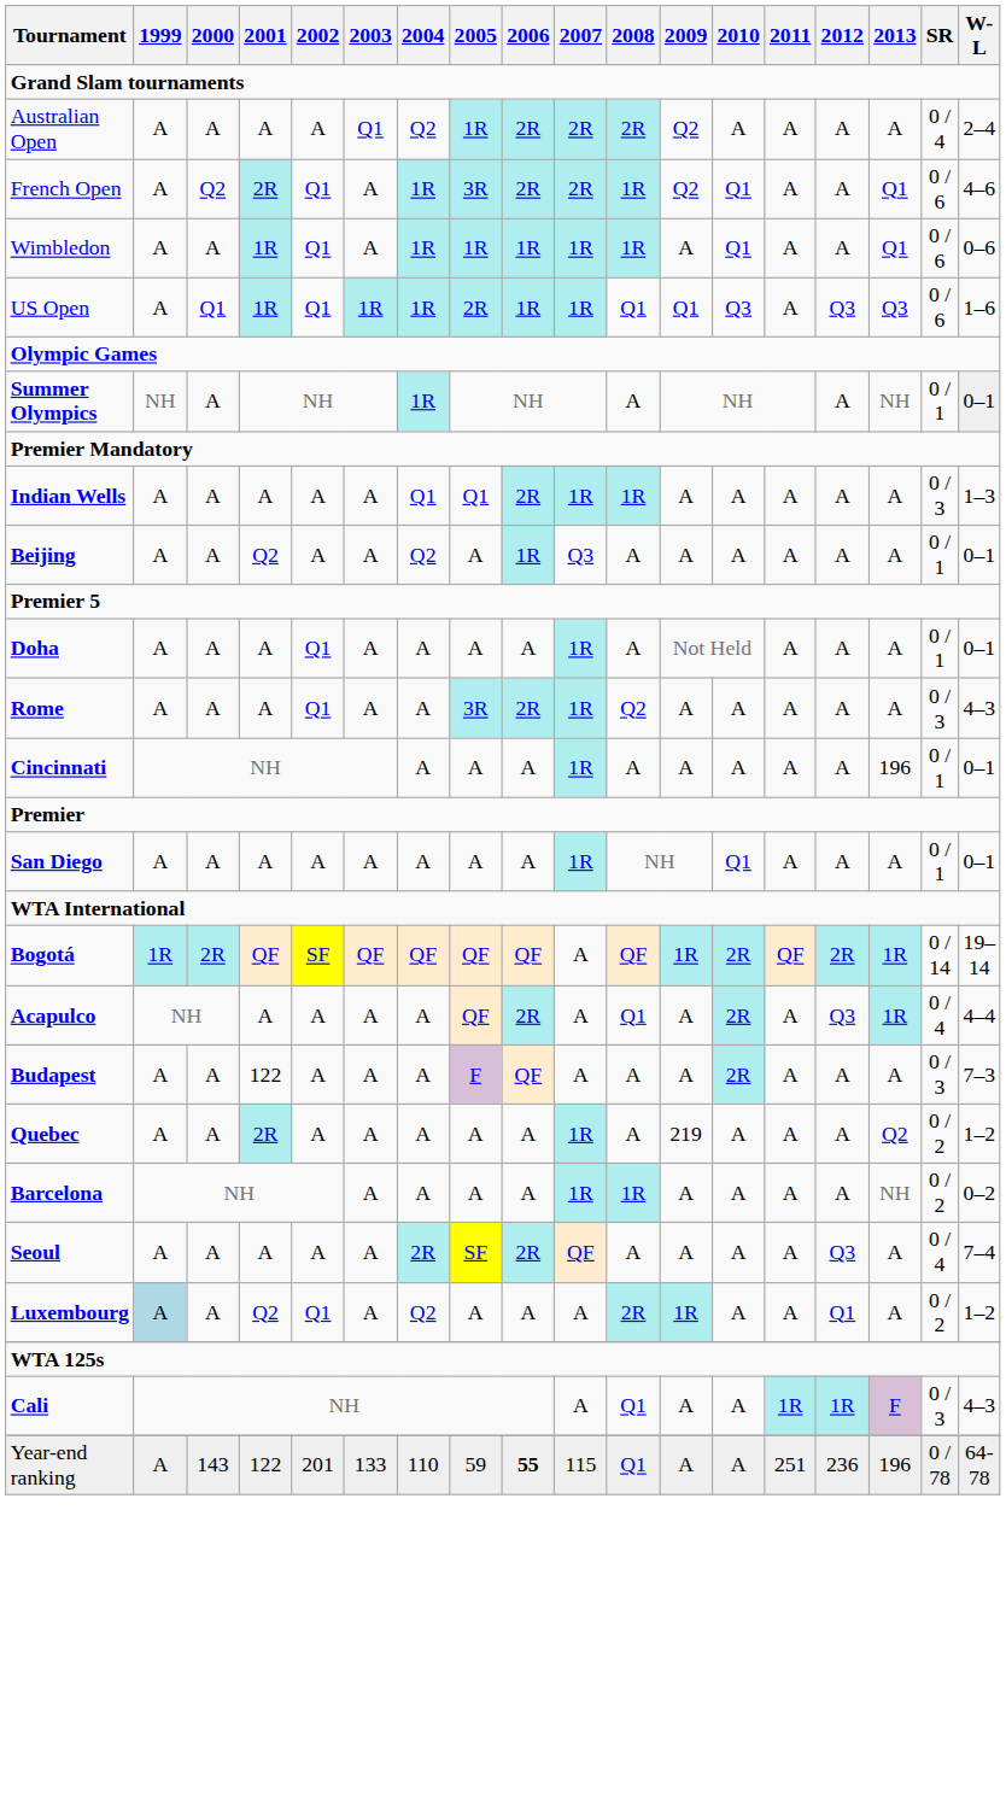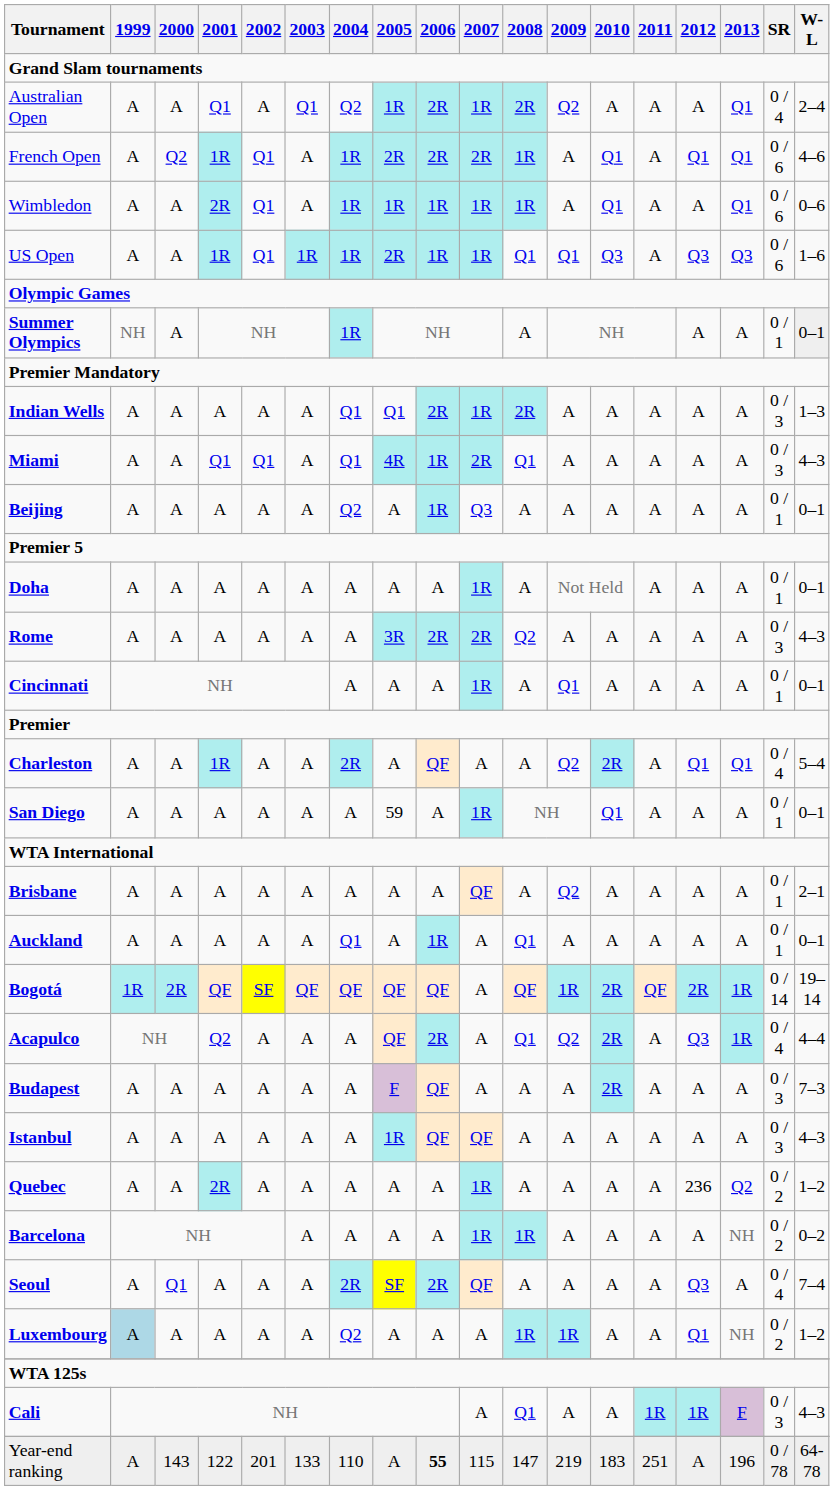Australian Open | 2001: A -> Q1
Australian Open | 2007: 2R -> 1R
Australian Open | 2013: A -> Q1
French Open | 2001: 2R -> 1R
French Open | 2005: 3R -> 2R
French Open | 2009: Q2 -> A
French Open | 2012: A -> Q1
Wimbledon | 2001: 1R -> 2R
US Open | 2000: Q1 -> A
Summer Olympics | 2013: NH -> A
Indian Wells | 2008: 1R -> 2R
+ row: Miami | A | A | Q1 | Q1 | A | Q1 | 4R | 1R | 2R | Q1 | A | A | A | A | A | 0 / 3 | 4–3
Beijing | 2001: Q2 -> A
Doha | 2002: Q1 -> A
Rome | 2002: Q1 -> A
Rome | 2007: 1R -> 2R
Cincinnati | 2009: A -> Q1
Cincinnati | 2013: 196 -> A
+ row: Charleston | A | A | 1R | A | A | 2R | A | QF | A | A | Q2 | 2R | A | Q1 | Q1 | 0 / 4 | 5–4
San Diego | 2005: A -> 59
+ row: Brisbane | A | A | A | A | A | A | A | A | QF | A | Q2 | A | A | A | A | 0 / 1 | 2–1
+ row: Auckland | A | A | A | A | A | Q1 | A | 1R | A | Q1 | A | A | A | A | A | 0 / 1 | 0–1
Acapulco | 2001: A -> Q2
Acapulco | 2009: A -> Q2
Budapest | 2001: 122 -> A
+ row: Istanbul | A | A | A | A | A | A | 1R | QF | QF | A | A | A | A | A | A | 0 / 3 | 4–3
Quebec | 2009: 219 -> A
Quebec | 2012: A -> 236
Seoul | 2000: A -> Q1
Luxembourg | 2001: Q2 -> A
Luxembourg | 2002: Q1 -> A
Luxembourg | 2008: 2R -> 1R
Luxembourg | 2013: A -> NH
Year-end ranking | 2005: 59 -> A
Year-end ranking | 2008: Q1 -> 147
Year-end ranking | 2009: A -> 219
Year-end ranking | 2010: A -> 183
Year-end ranking | 2012: 236 -> A
